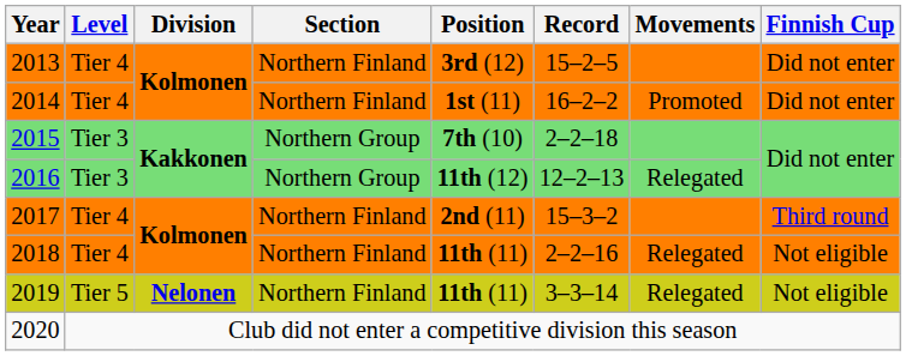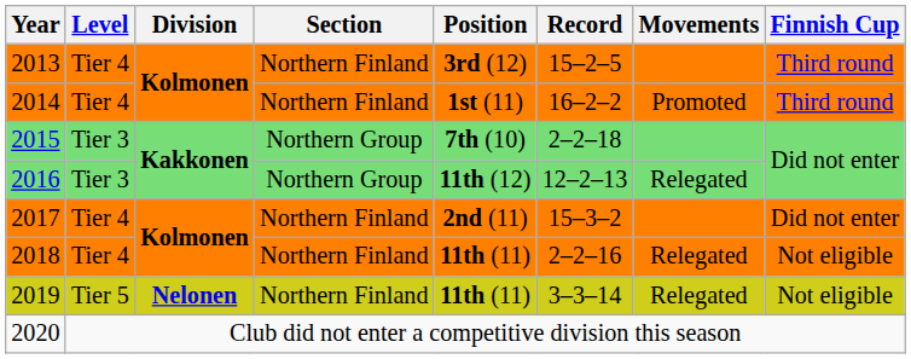2013 | Finnish Cup: Did not enter -> Third round
2014 | Finnish Cup: Did not enter -> Third round
2017 | Finnish Cup: Third round -> Did not enter
